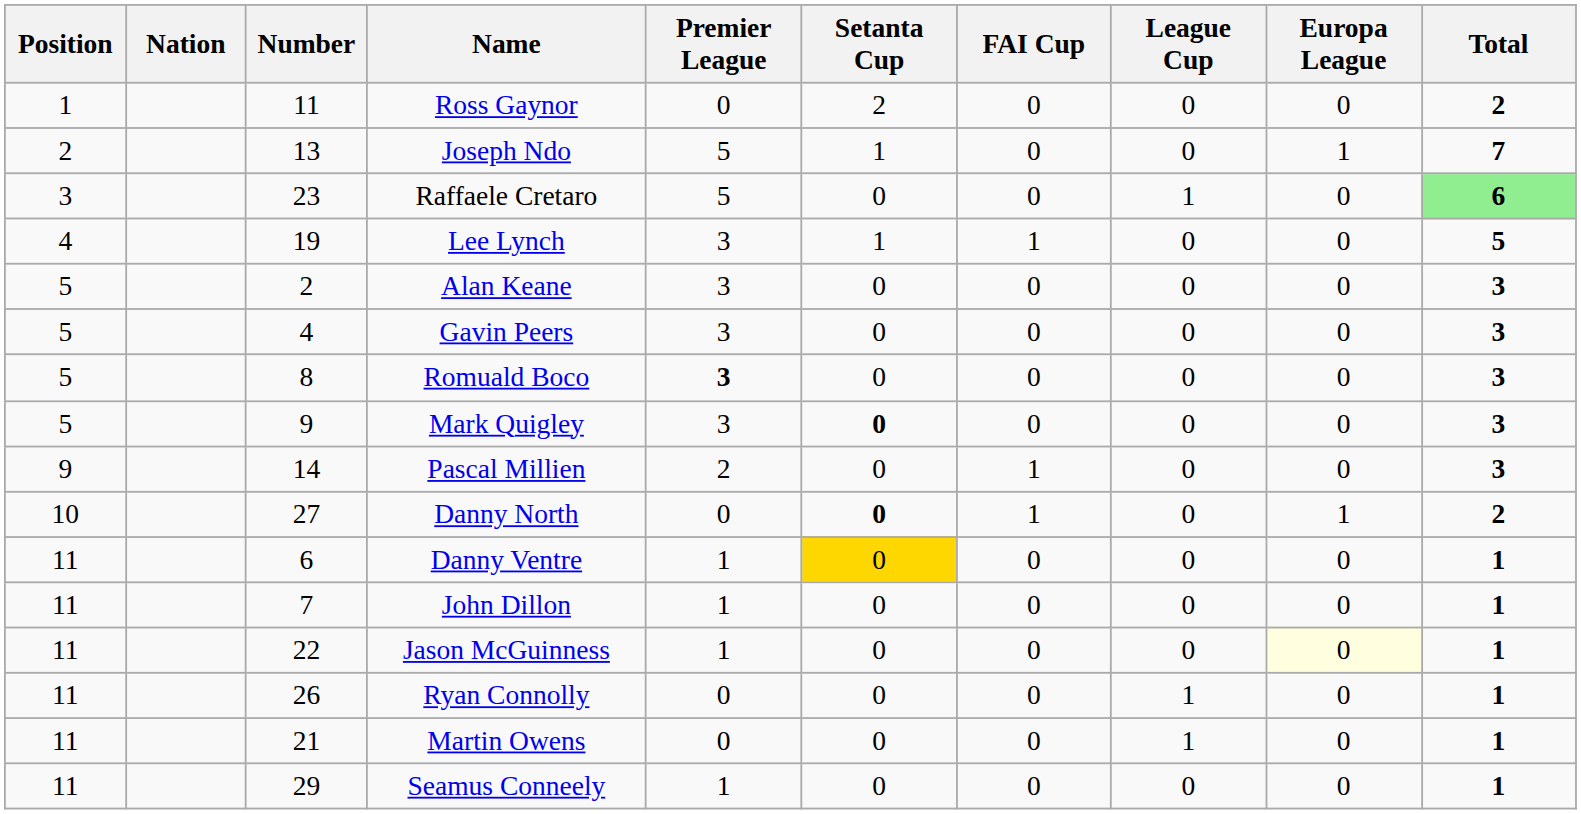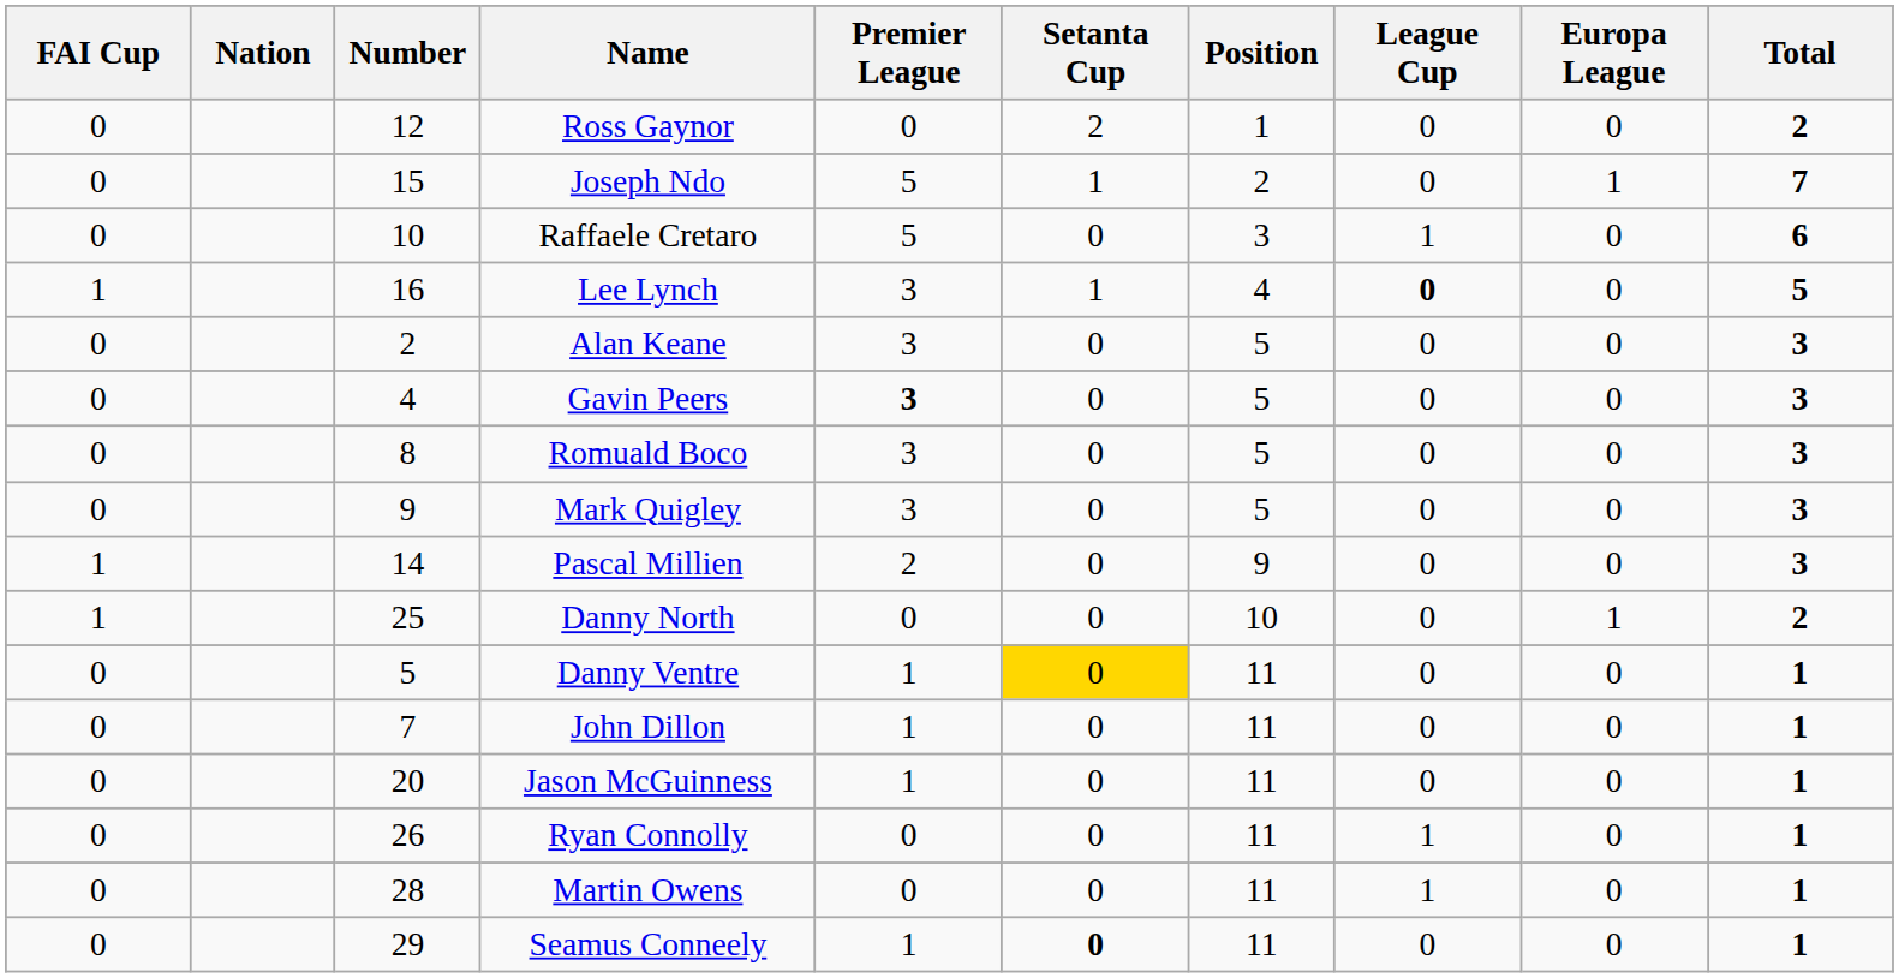columns swapped: Position <-> FAI Cup
Ross Gaynor | Number: 11 -> 12
Joseph Ndo | Number: 13 -> 15
Raffaele Cretaro | Number: 23 -> 10
Raffaele Cretaro | Total: lightgreen background -> no background
Lee Lynch | Number: 19 -> 16
Lee Lynch | League Cup: normal -> bold
Gavin Peers | Premier League: normal -> bold
Romuald Boco | Premier League: bold -> normal
Mark Quigley | Setanta Cup: bold -> normal
Danny North | Number: 27 -> 25
Danny North | Setanta Cup: bold -> normal
Danny Ventre | Number: 6 -> 5
Jason McGuinness | Number: 22 -> 20
Jason McGuinness | Europa League: lightyellow background -> no background
Martin Owens | Number: 21 -> 28
Seamus Conneely | Setanta Cup: normal -> bold
